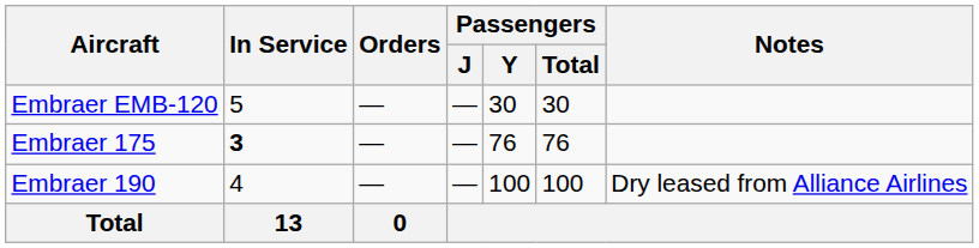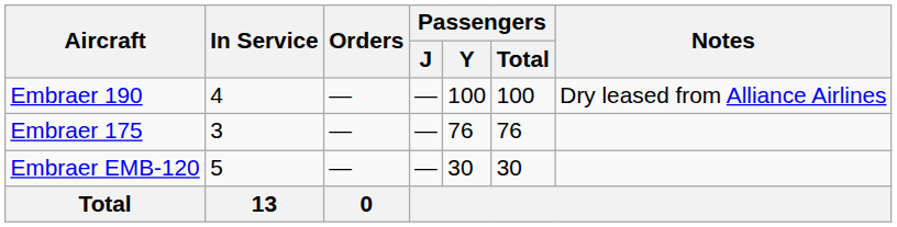rows swapped: Embraer EMB-120 <-> Embraer 190
Embraer 175 | In Service: bold -> normal
